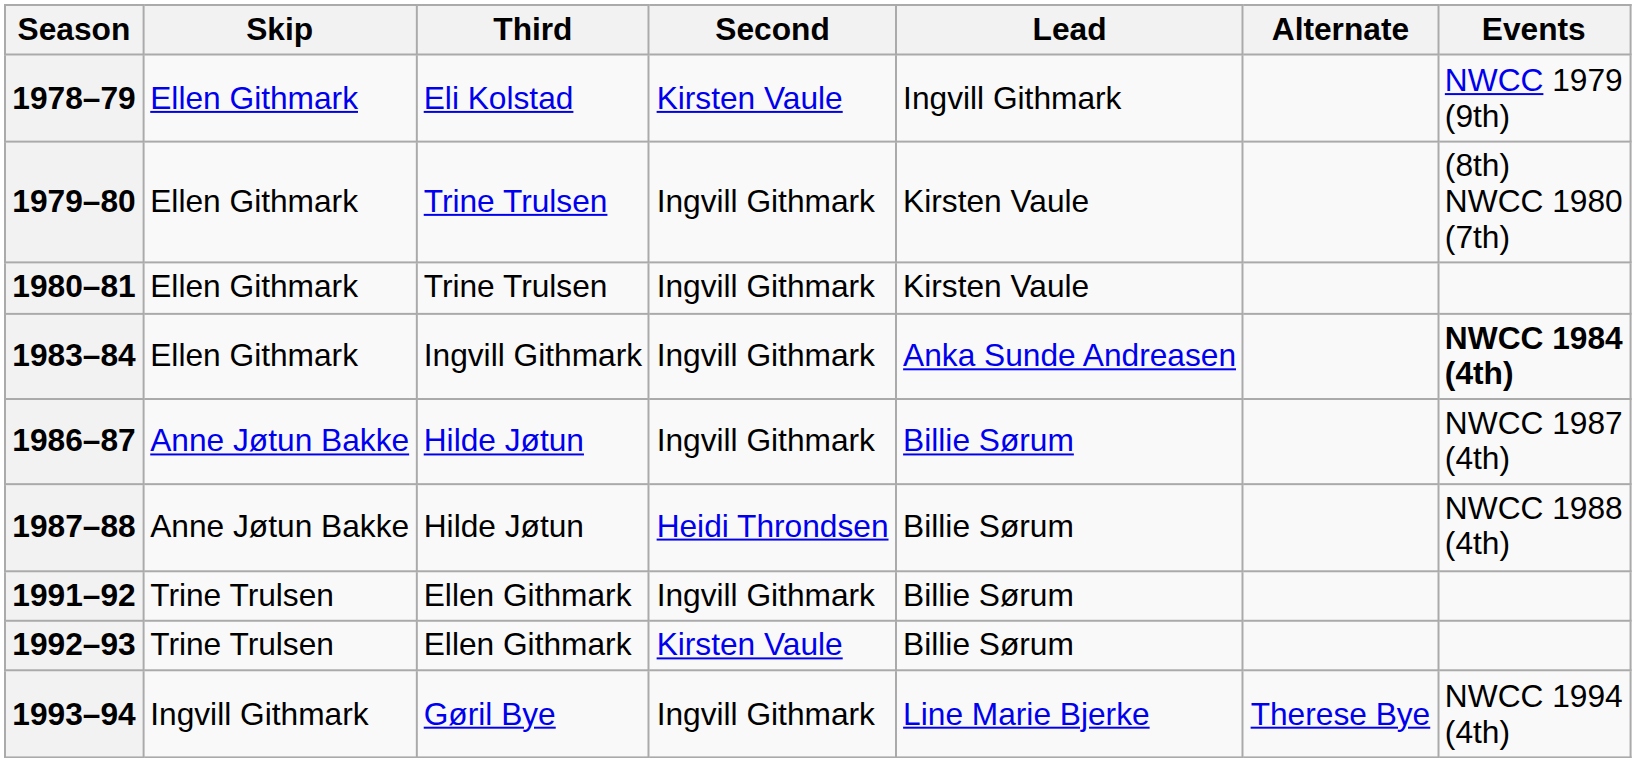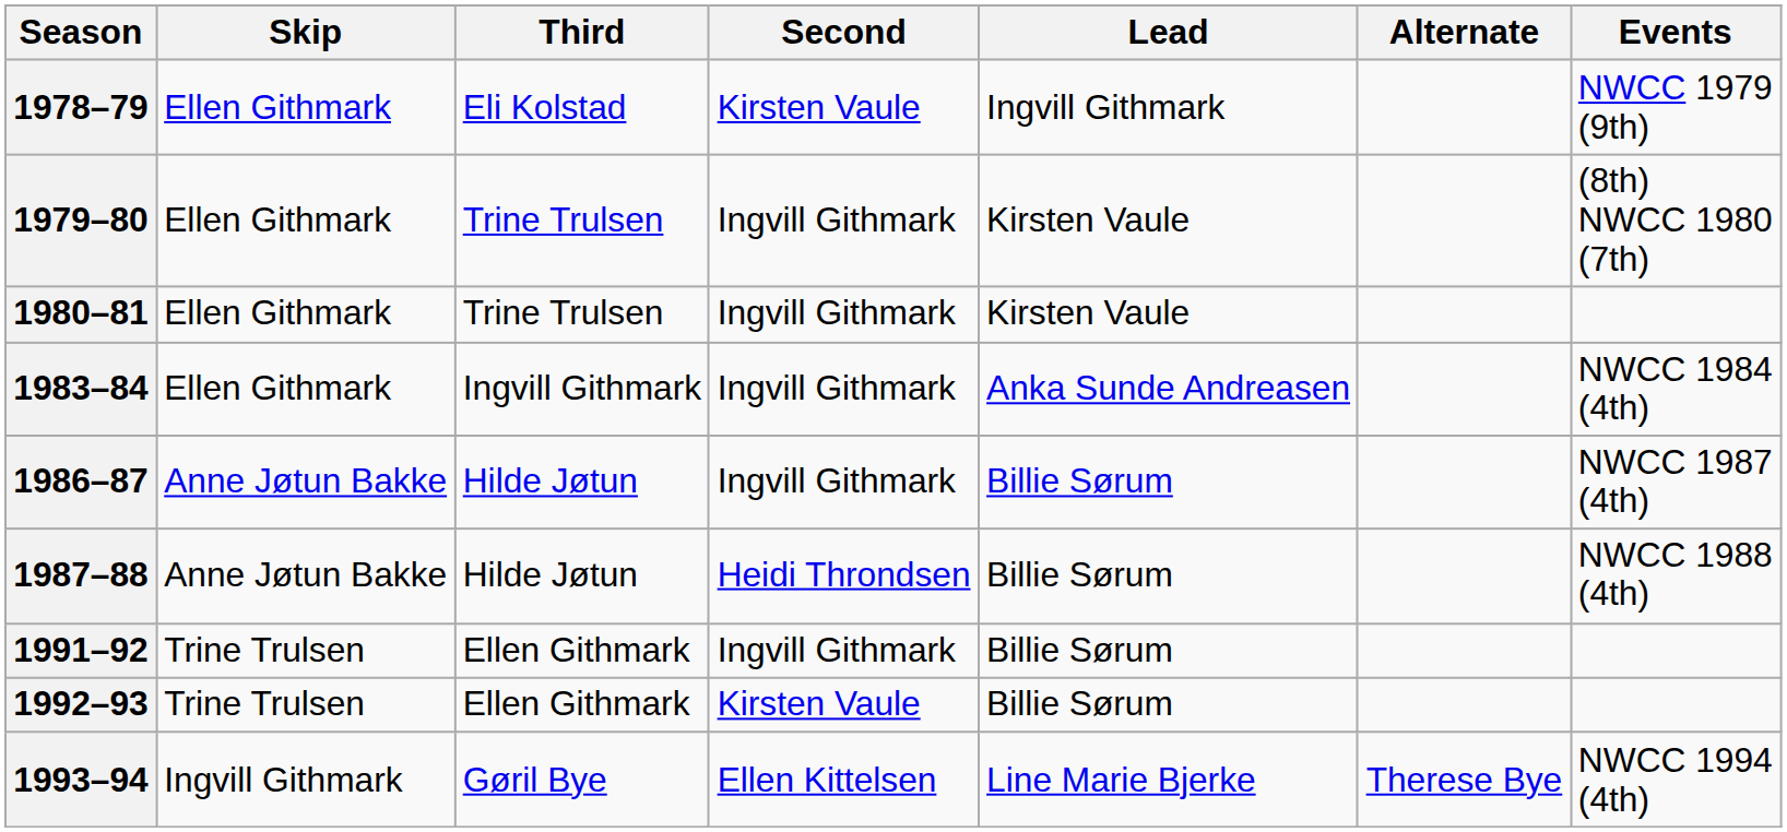1983–84 | Events: bold -> normal
1993–94 | Second: Ingvill Githmark -> Ellen Kittelsen
